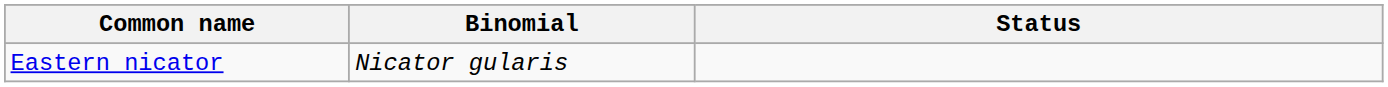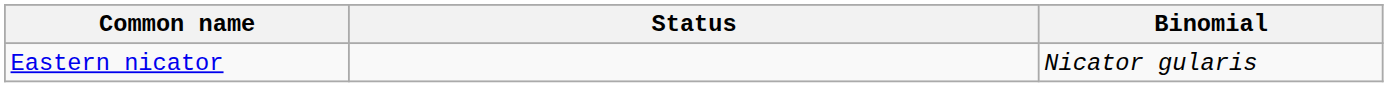columns swapped: Binomial <-> Status
